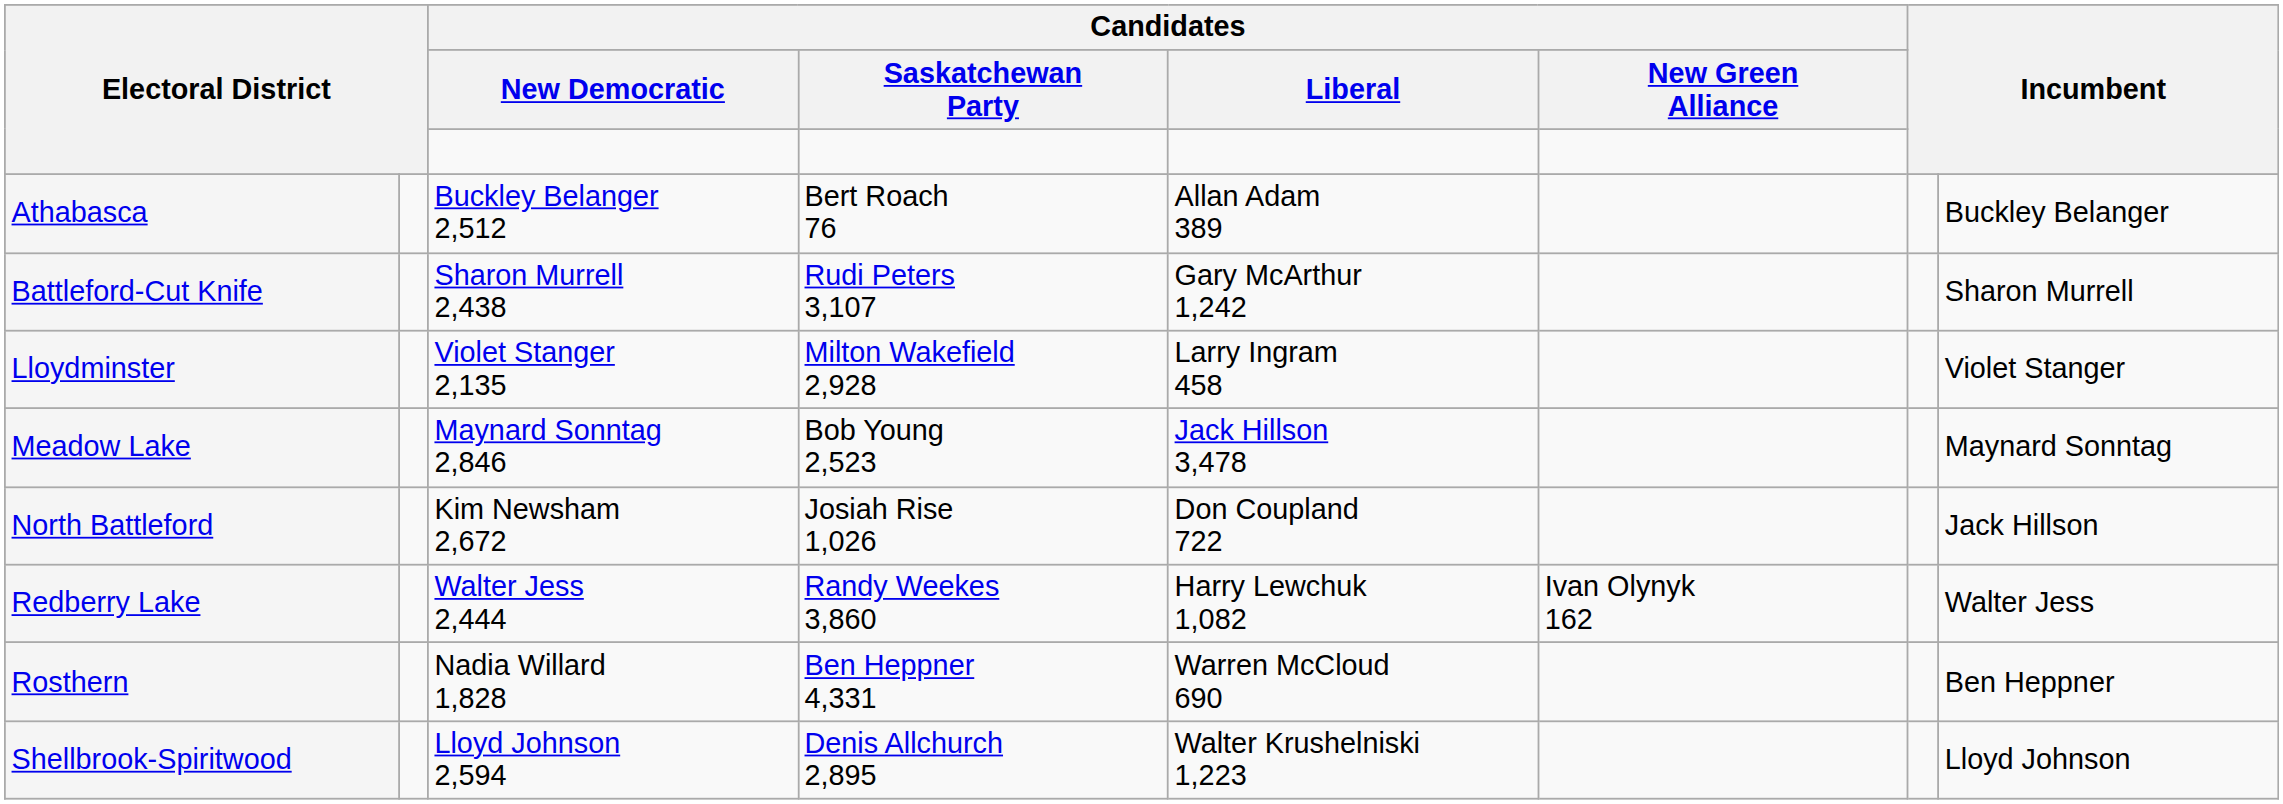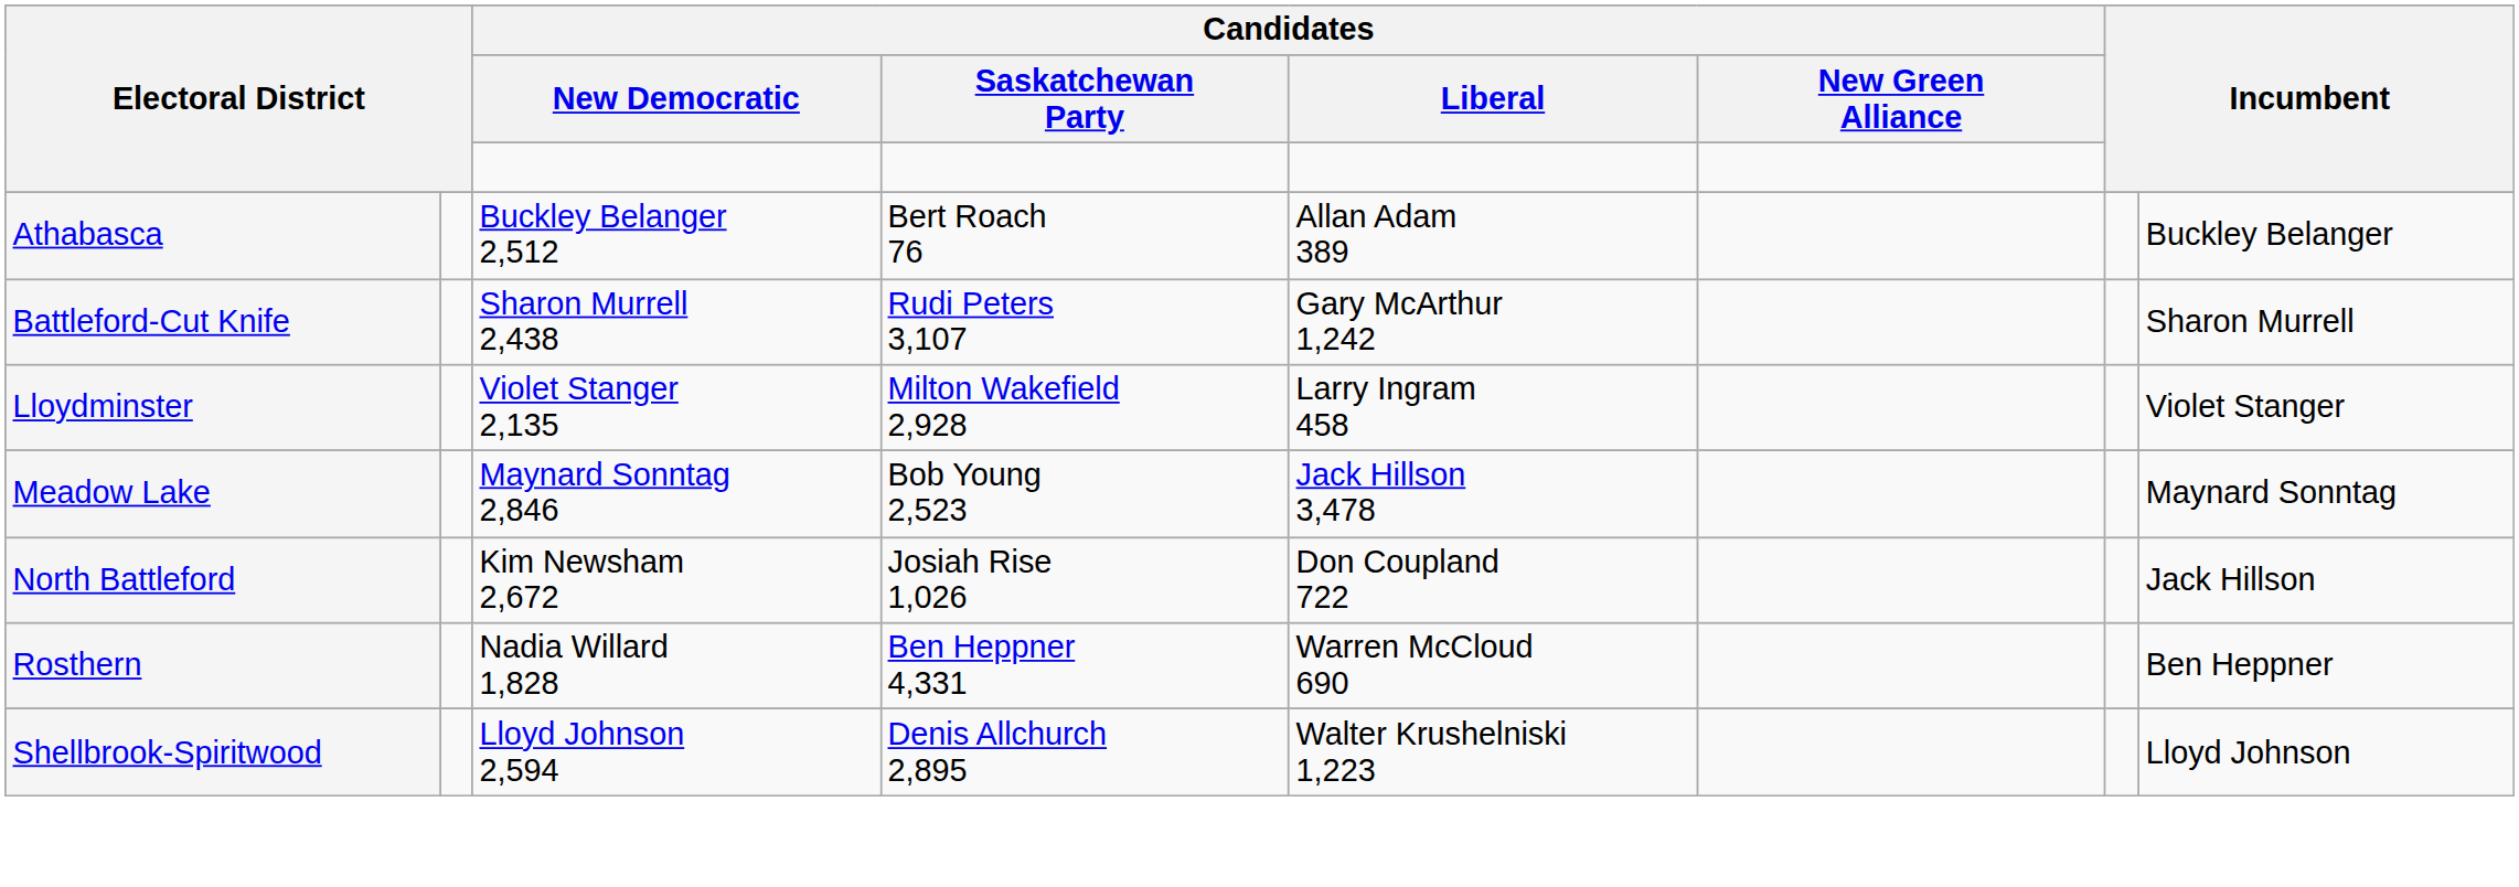- row: Redberry Lake | Walter Jess 2,444 | Randy Weekes 3,860 | Harry Lewchuk 1,082 | Ivan Olynyk 162 | Walter Jess
